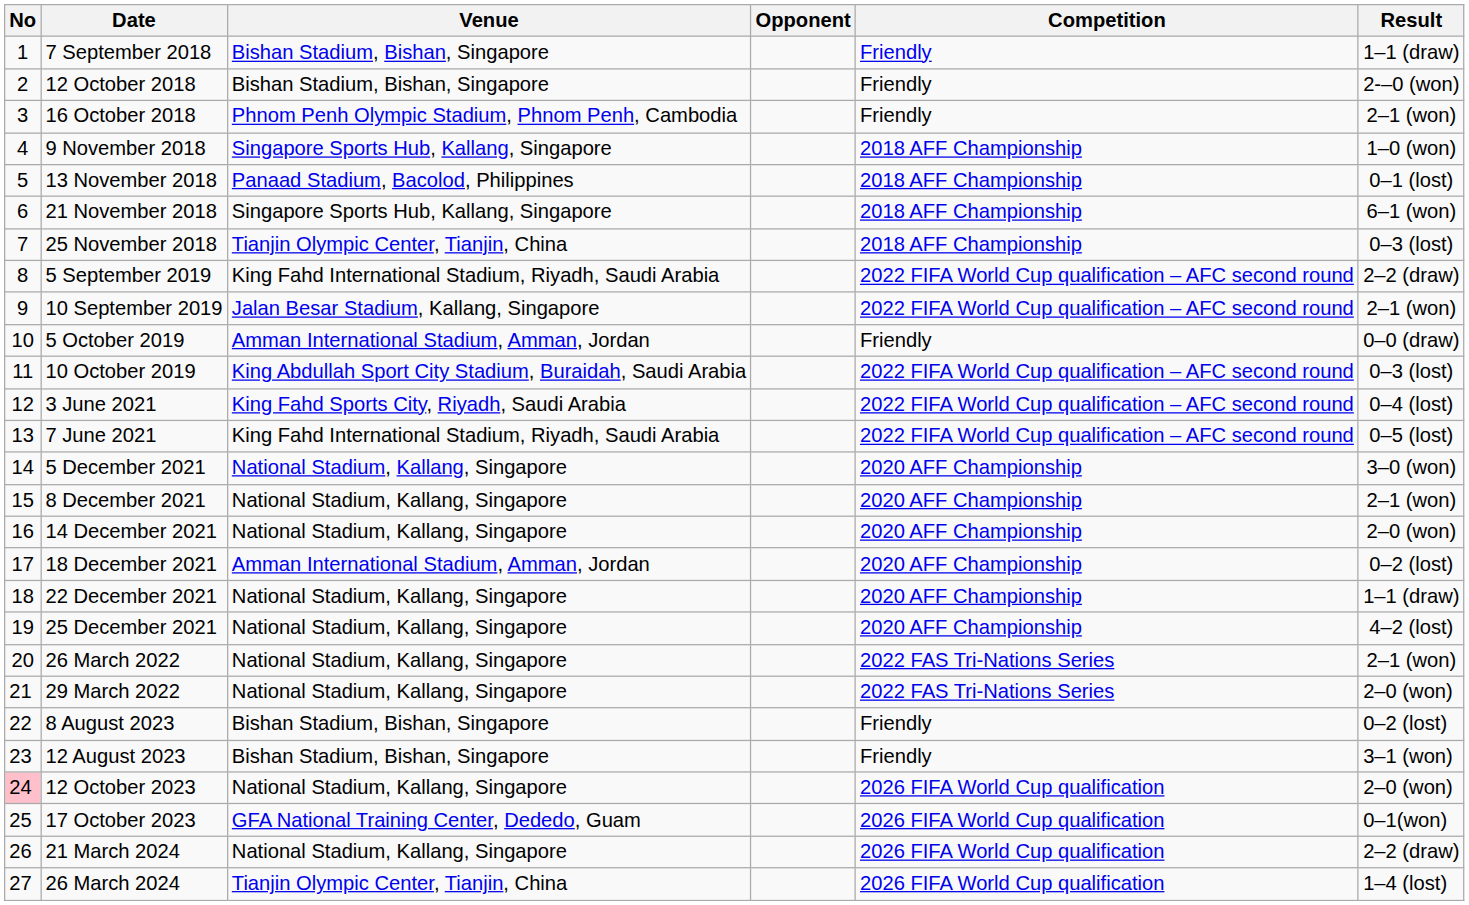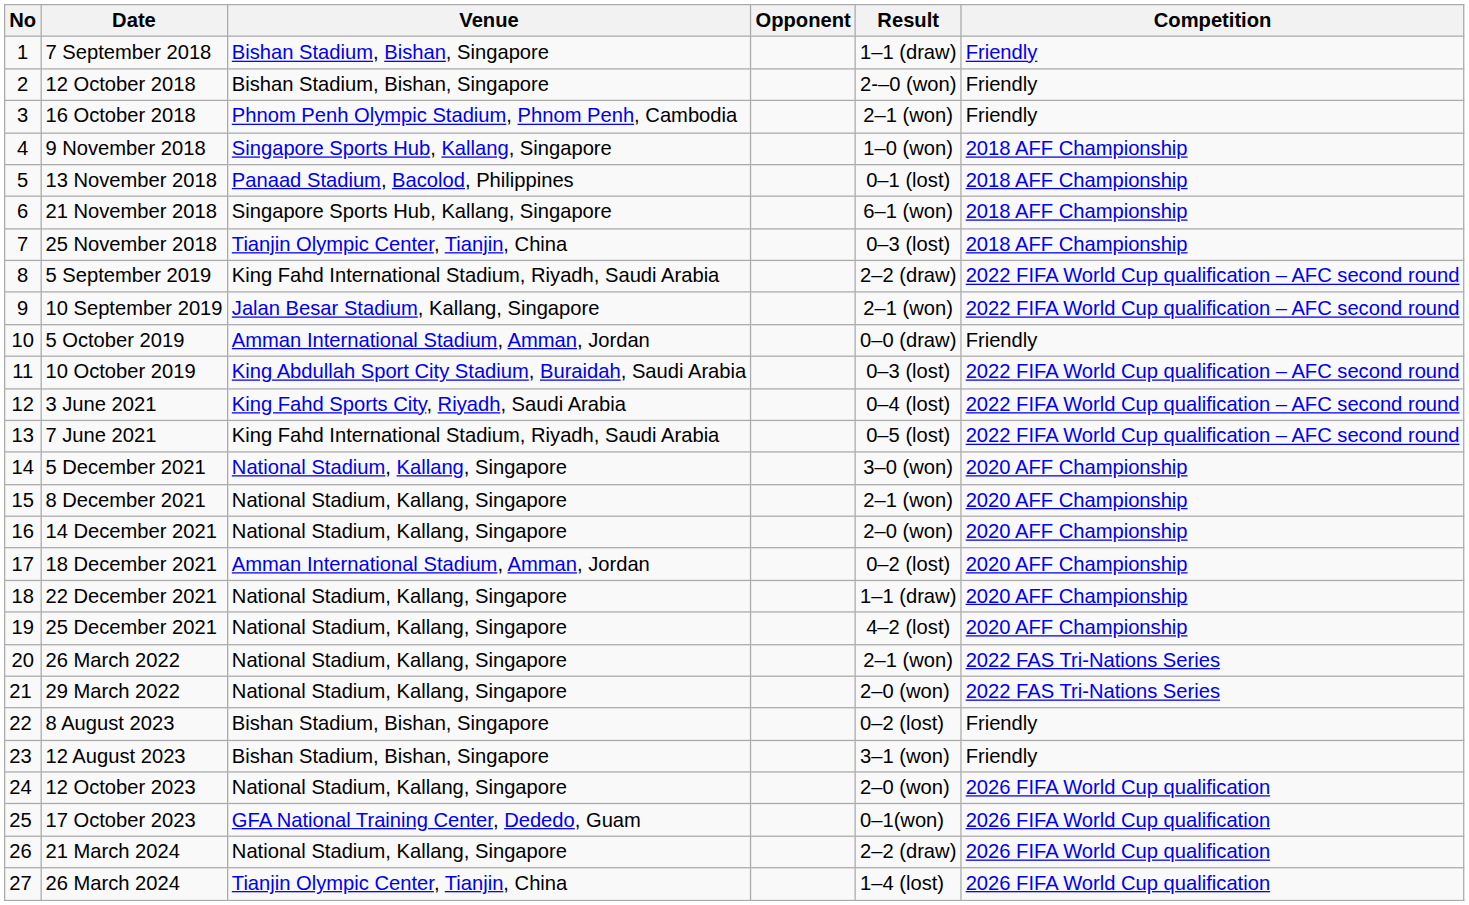columns swapped: Result <-> Competition
12 October 2023 | No: pink background -> no background
